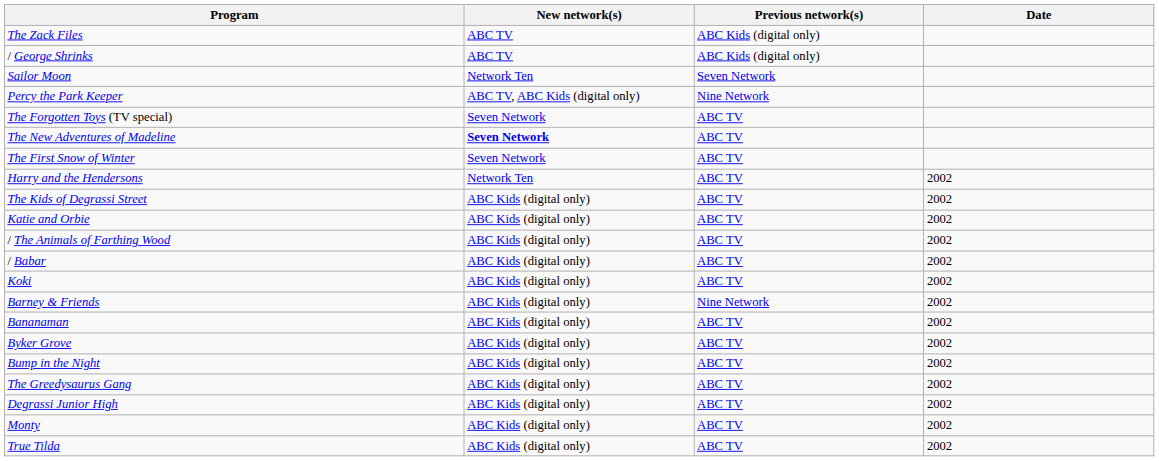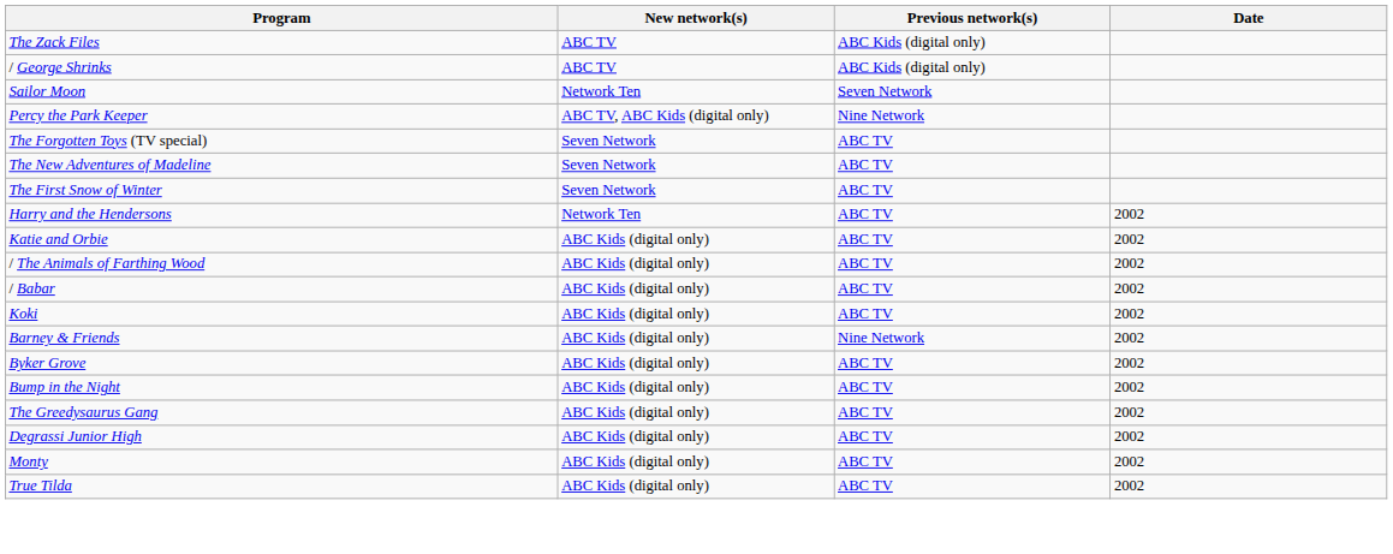The New Adventures of Madeline | New network(s): bold -> normal
- row: The Kids of Degrassi Street | ABC Kids (digital only) | ABC TV | 2002
- row: Bananaman | ABC Kids (digital only) | ABC TV | 2002
